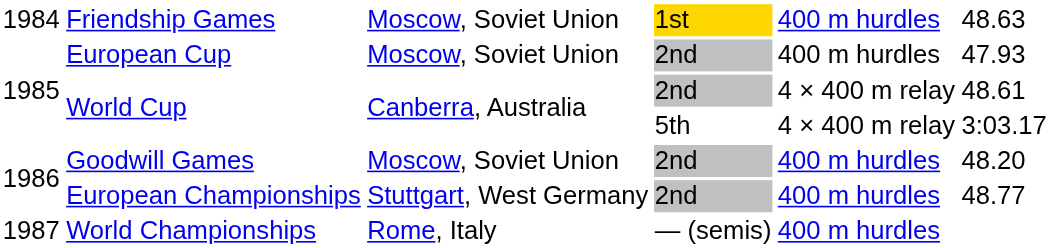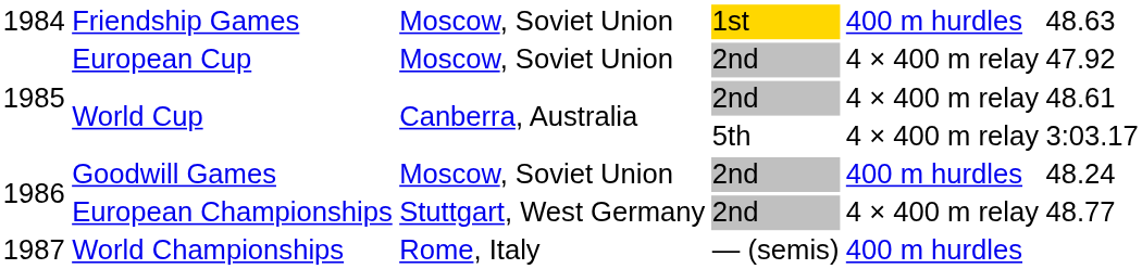European Cup | column 5: 400 m hurdles -> 4 × 400 m relay
European Cup | column 6: 47.93 -> 47.92
Goodwill Games | column 6: 48.20 -> 48.24
European Championships | column 5: 400 m hurdles -> 4 × 400 m relay
